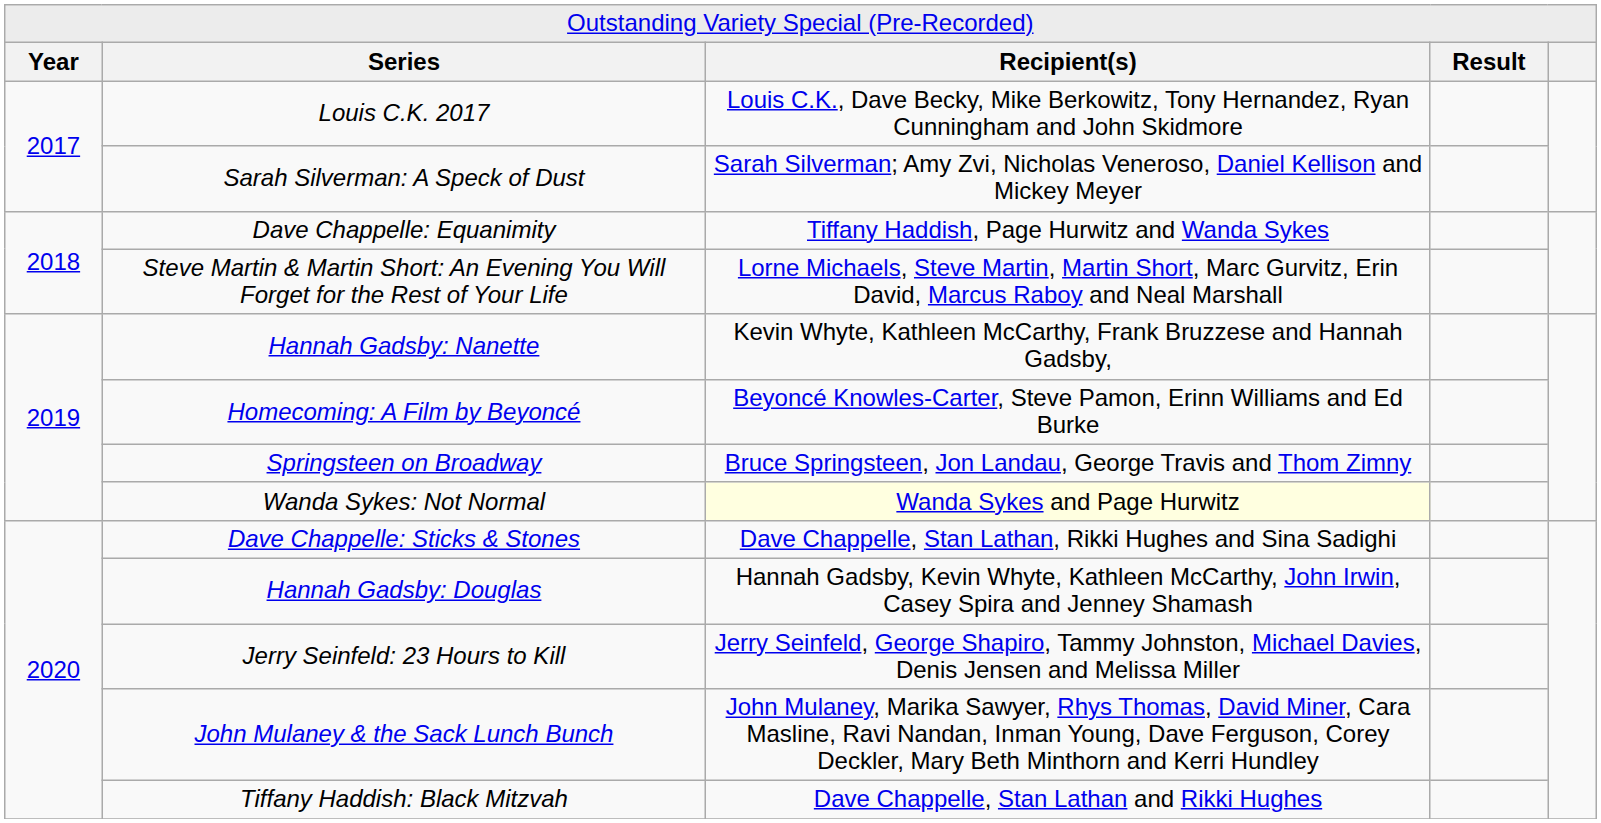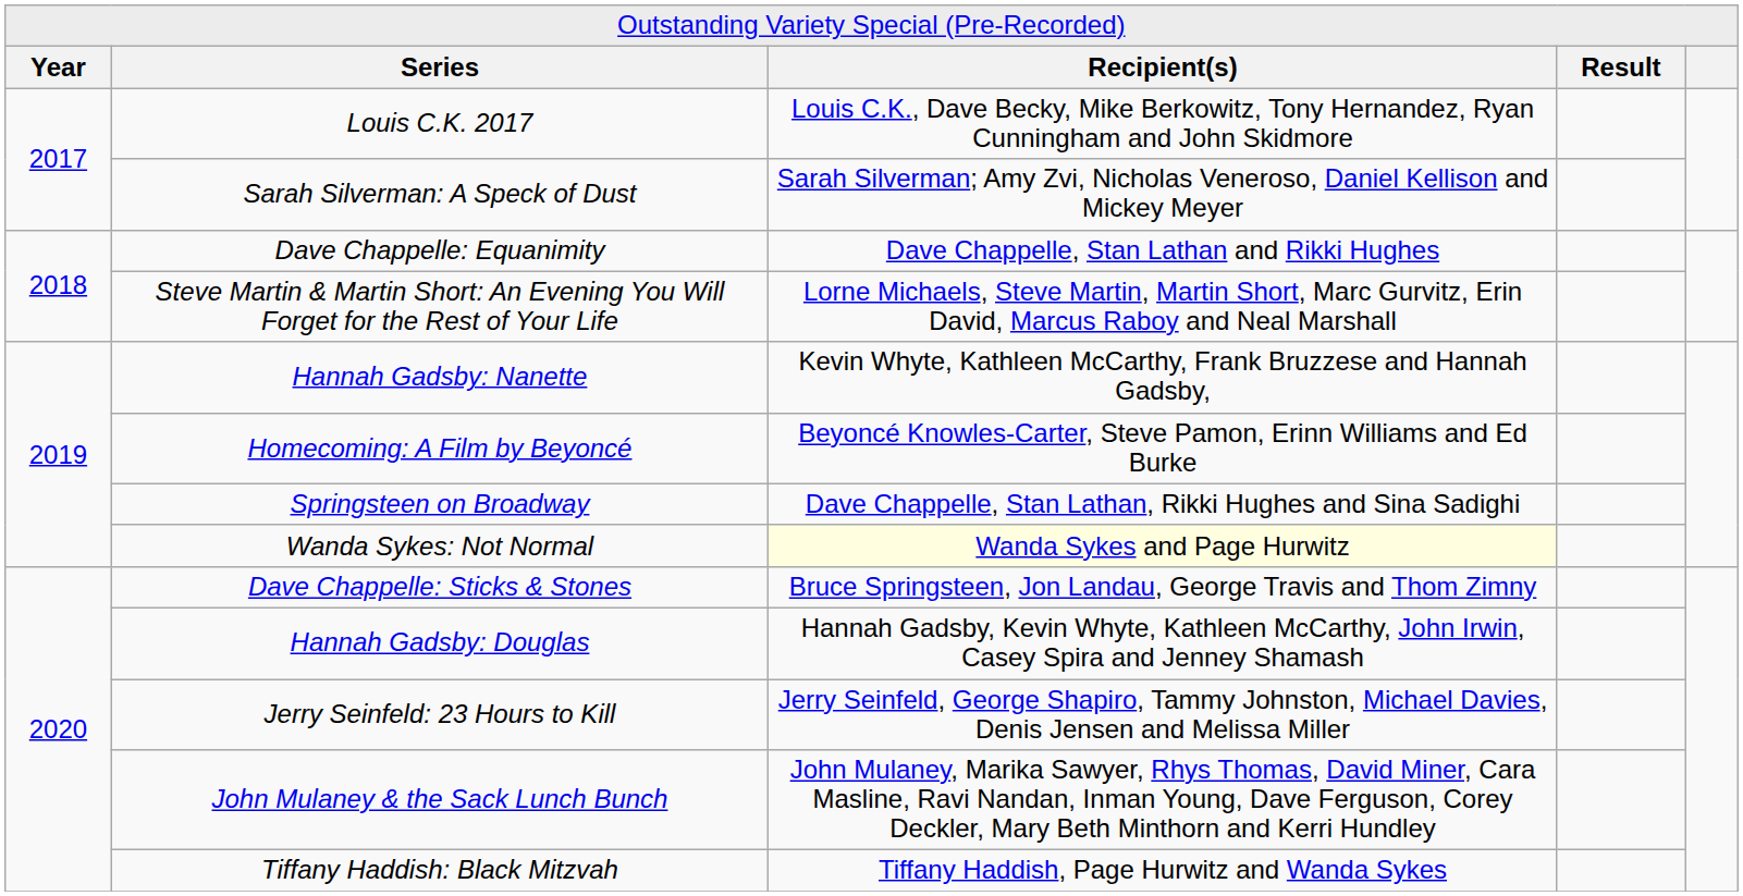Dave Chappelle: Equanimity | column 3: Tiffany Haddish, Page Hurwitz and Wanda Sykes -> Dave Chappelle, Stan Lathan and Rikki Hughes
Springsteen on Broadway | column 3: Bruce Springsteen, Jon Landau, George Travis and Thom Zimny -> Dave Chappelle, Stan Lathan, Rikki Hughes and Sina Sadighi
Dave Chappelle: Sticks & Stones | column 3: Dave Chappelle, Stan Lathan, Rikki Hughes and Sina Sadighi -> Bruce Springsteen, Jon Landau, George Travis and Thom Zimny
Tiffany Haddish: Black Mitzvah | column 3: Dave Chappelle, Stan Lathan and Rikki Hughes -> Tiffany Haddish, Page Hurwitz and Wanda Sykes
